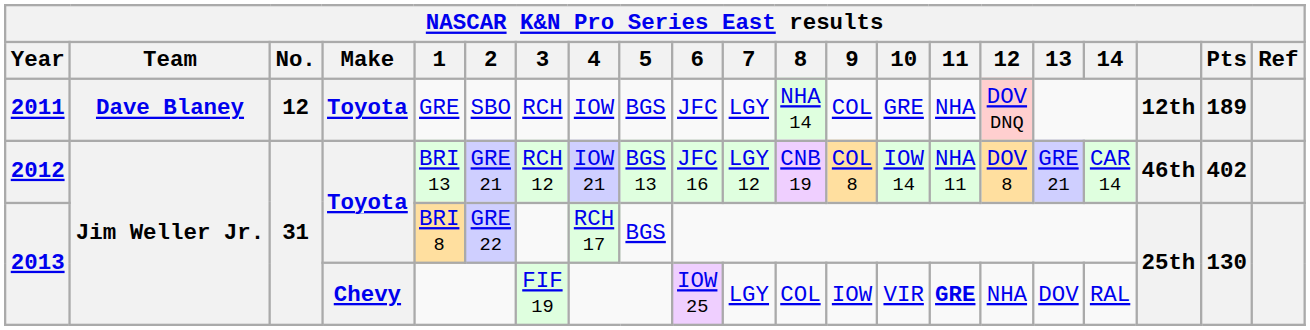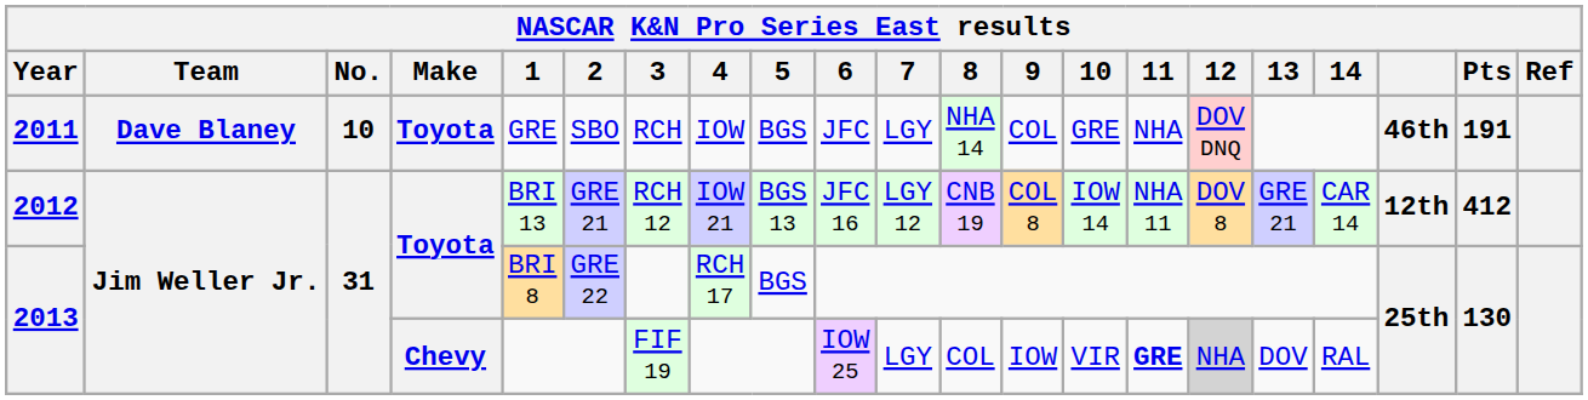2011 | No.: 12 -> 10
2011 | column 19: 12th -> 46th
2011 | Pts: 189 -> 191
2012 | column 19: 46th -> 12th
2012 | Pts: 402 -> 412
2013 / Chevy | 12: no background -> lightgrey background
